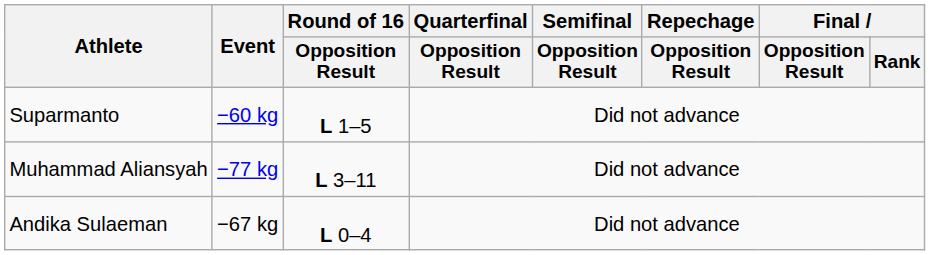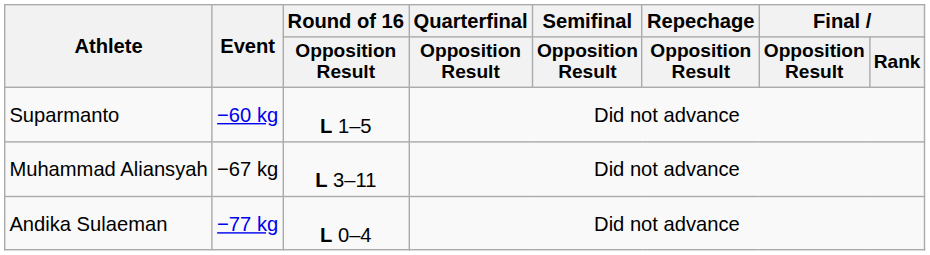Muhammad Aliansyah | Event: −77 kg -> −67 kg
Andika Sulaeman | Event: −67 kg -> −77 kg
